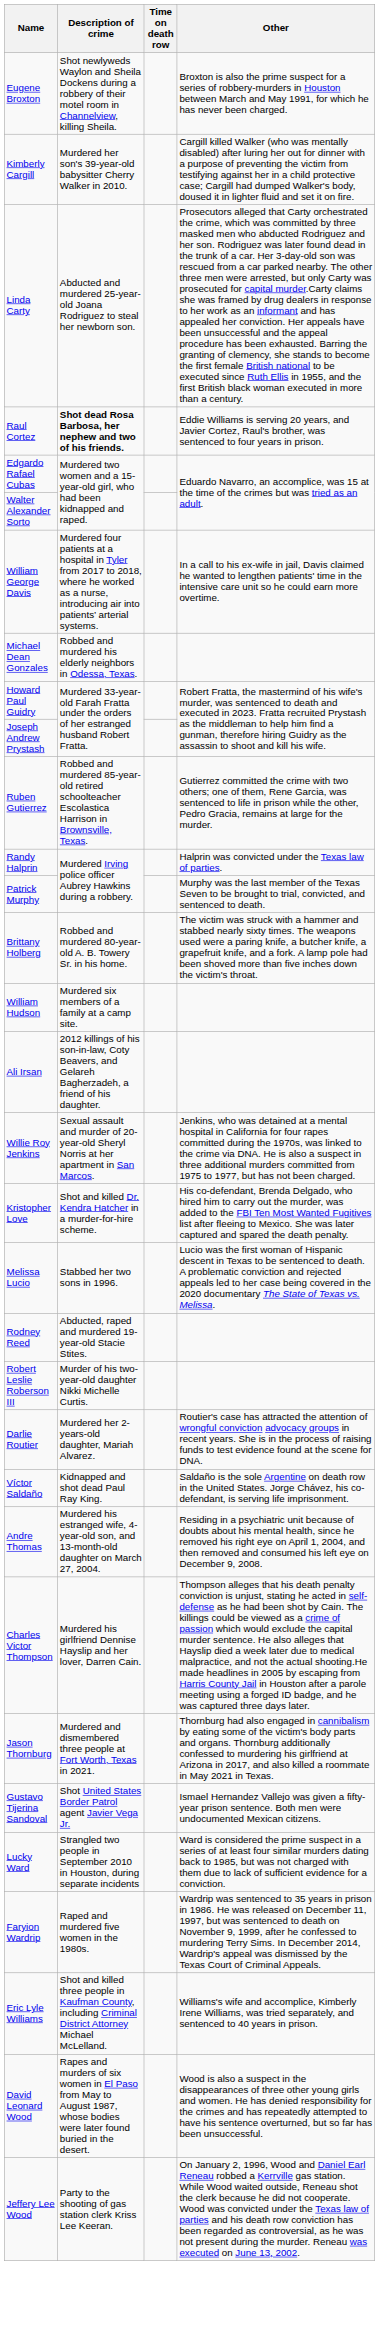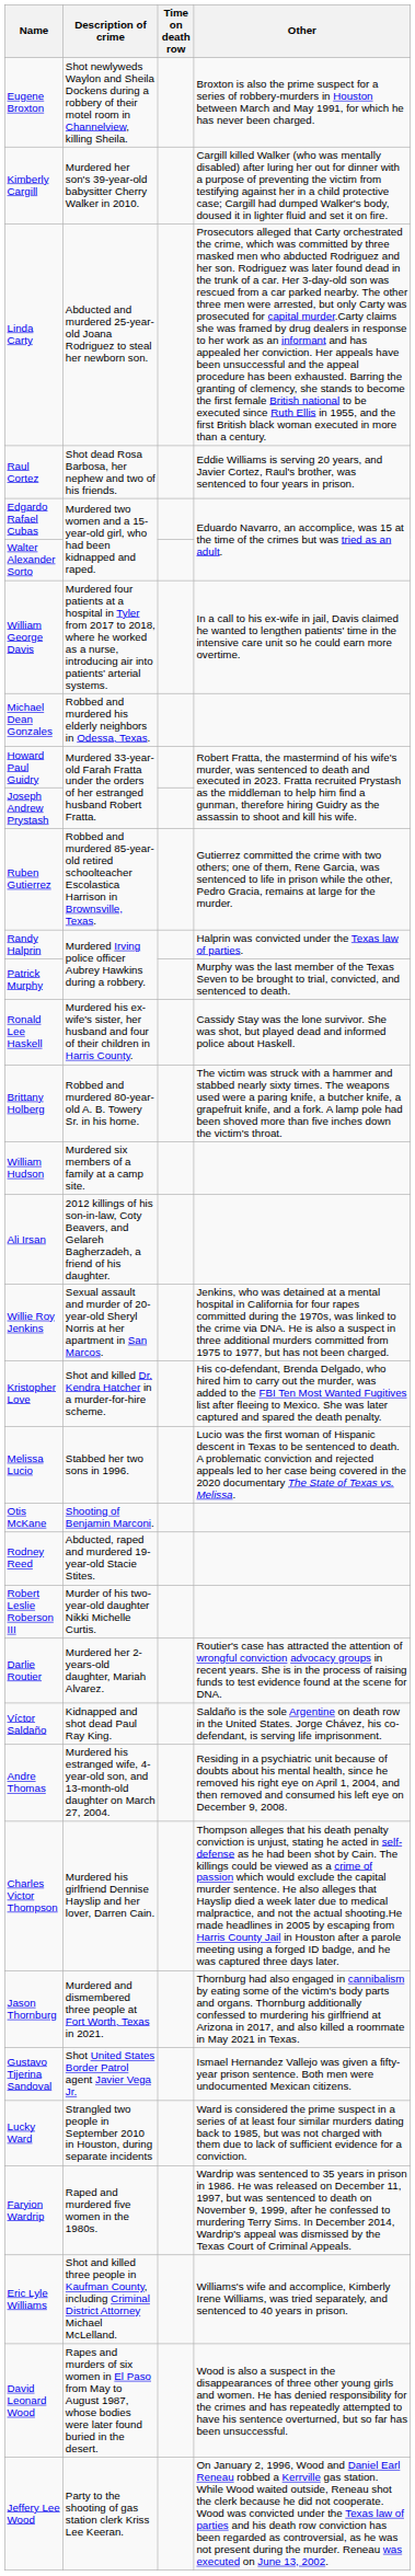Raul Cortez | Description of crime: bold -> normal
+ row: Ronald Lee Haskell | Murdered his ex-wife's sister, her husband and four of their children in Harris County. | Cassidy Stay was the lone survivor. She was shot, but played dead and informed police about Haskell.
+ row: Otis McKane | Shooting of Benjamin Marconi.
